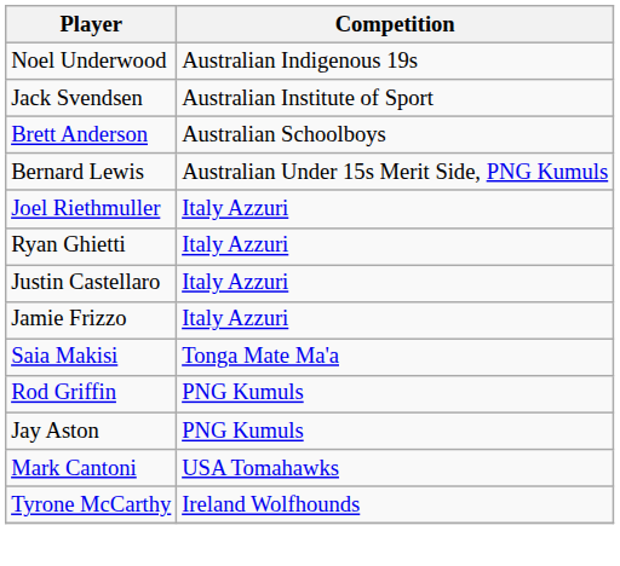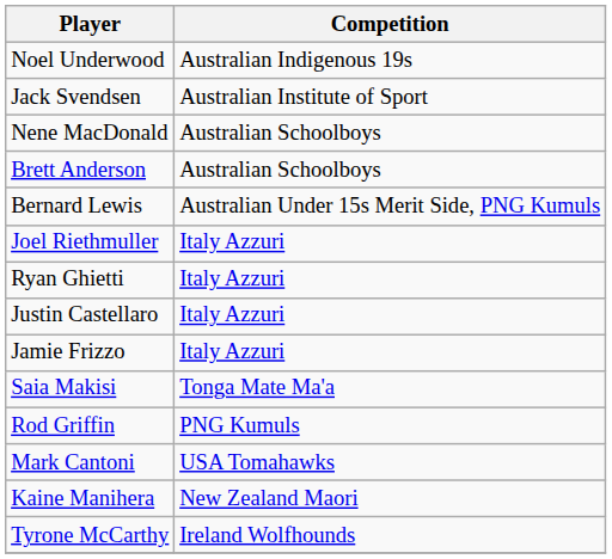+ row: Nene MacDonald | Australian Schoolboys
- row: Jay Aston | PNG Kumuls
+ row: Kaine Manihera | New Zealand Maori
